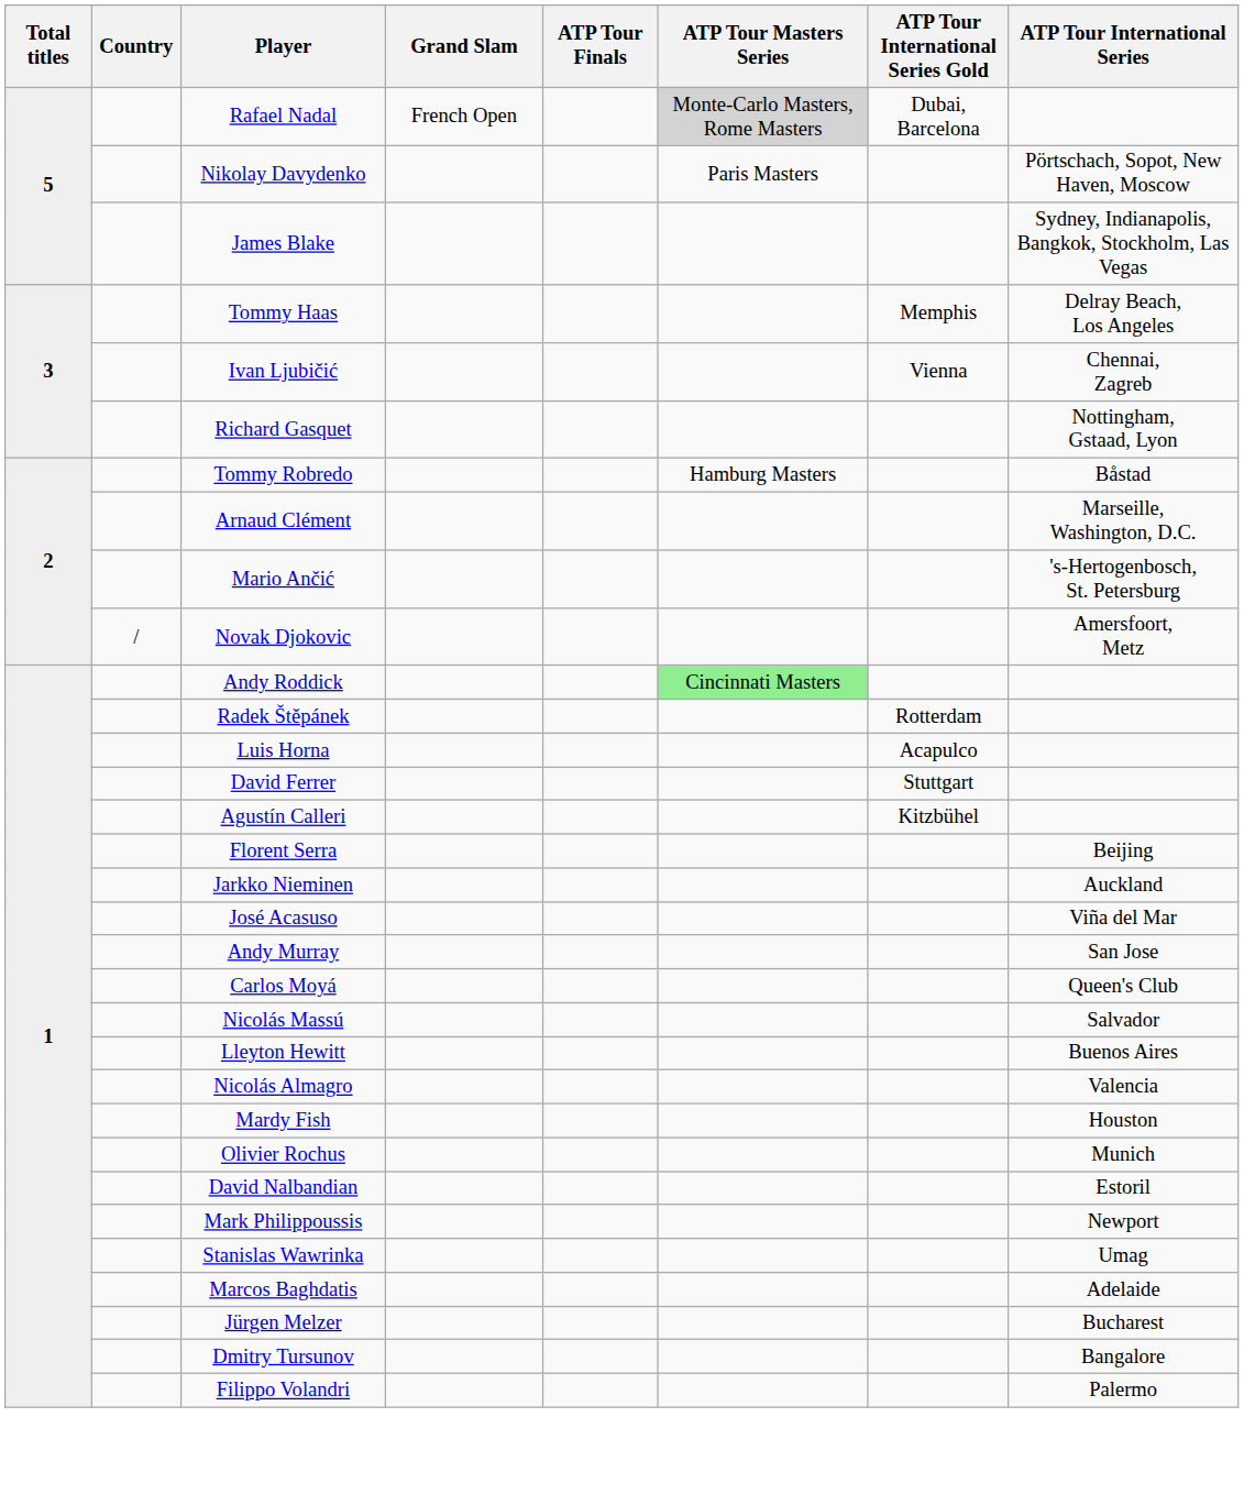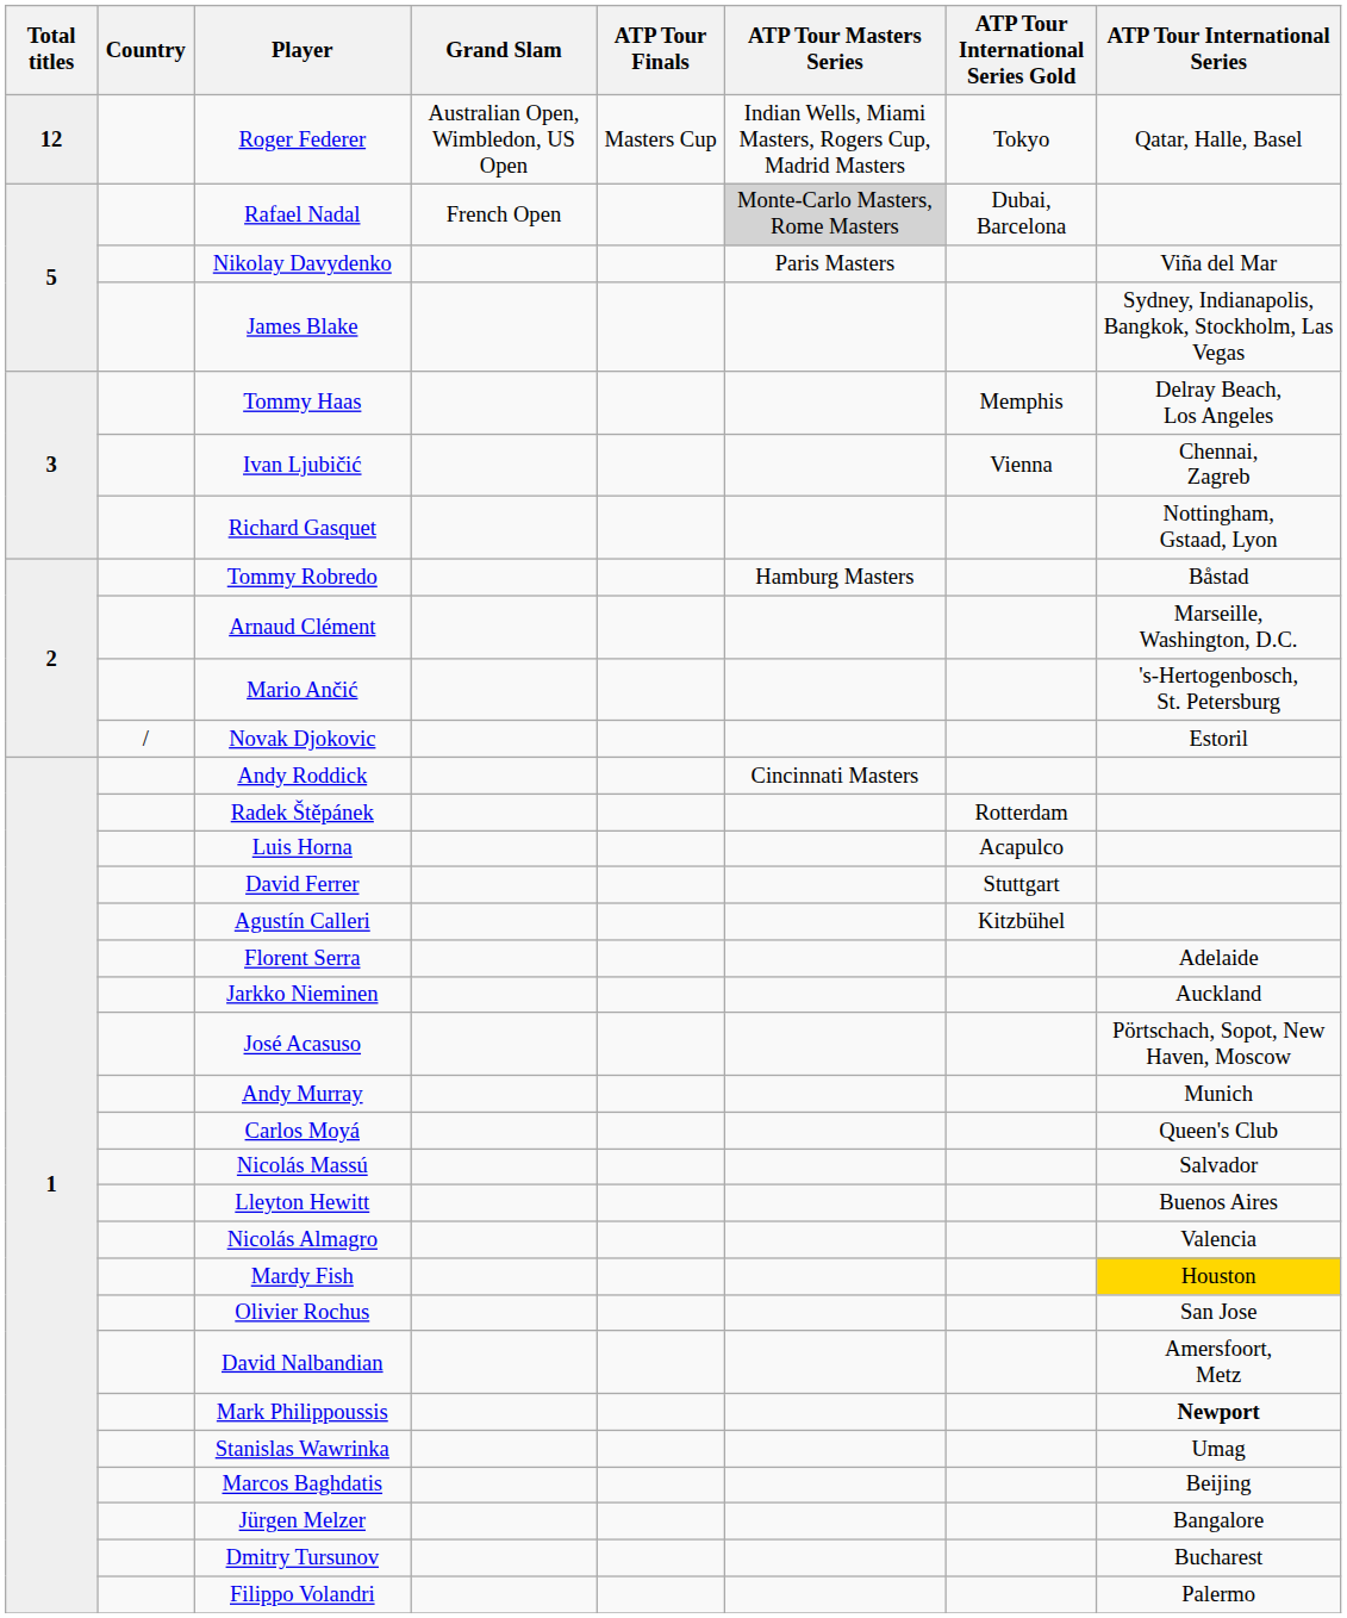+ row: 12 | Roger Federer | Australian Open, Wimbledon, US Open | Masters Cup | Indian Wells, Miami Masters, Rogers Cup, Madrid Masters | Tokyo | Qatar, Halle, Basel
Nikolay Davydenko | ATP Tour International Series: Pörtschach, Sopot, New Haven, Moscow -> Viña del Mar
Novak Djokovic | ATP Tour International Series: Amersfoort, Metz -> Estoril
Andy Roddick | ATP Tour Masters Series: lightgreen background -> no background
Florent Serra | ATP Tour International Series: Beijing -> Adelaide
José Acasuso | ATP Tour International Series: Viña del Mar -> Pörtschach, Sopot, New Haven, Moscow
Andy Murray | ATP Tour International Series: San Jose -> Munich
Mardy Fish | ATP Tour International Series: no background -> gold background
Olivier Rochus | ATP Tour International Series: Munich -> San Jose
David Nalbandian | ATP Tour International Series: Estoril -> Amersfoort, Metz
Mark Philippoussis | ATP Tour International Series: normal -> bold
Marcos Baghdatis | ATP Tour International Series: Adelaide -> Beijing
Jürgen Melzer | ATP Tour International Series: Bucharest -> Bangalore
Dmitry Tursunov | ATP Tour International Series: Bangalore -> Bucharest
